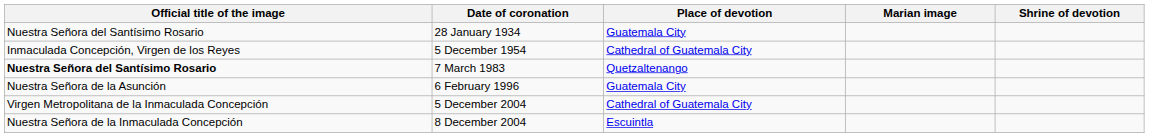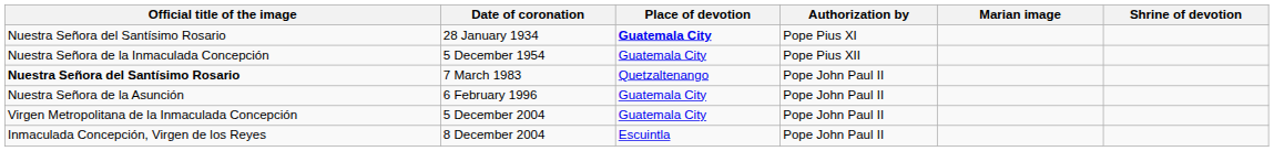+ column: Authorization by | Pope Pius XI | Pope Pius XII | Pope John Paul II | Pope John Paul II | Pope John Paul II | Pope John Paul II
28 January 1934 | Place of devotion: normal -> bold
5 December 1954 | Official title of the image: Inmaculada Concepción, Virgen de los Reyes -> Nuestra Señora de la Inmaculada Concepción
5 December 1954 | Place of devotion: Cathedral of Guatemala City -> Guatemala City
5 December 2004 | Place of devotion: Cathedral of Guatemala City -> Guatemala City
8 December 2004 | Official title of the image: Nuestra Señora de la Inmaculada Concepción -> Inmaculada Concepción, Virgen de los Reyes
